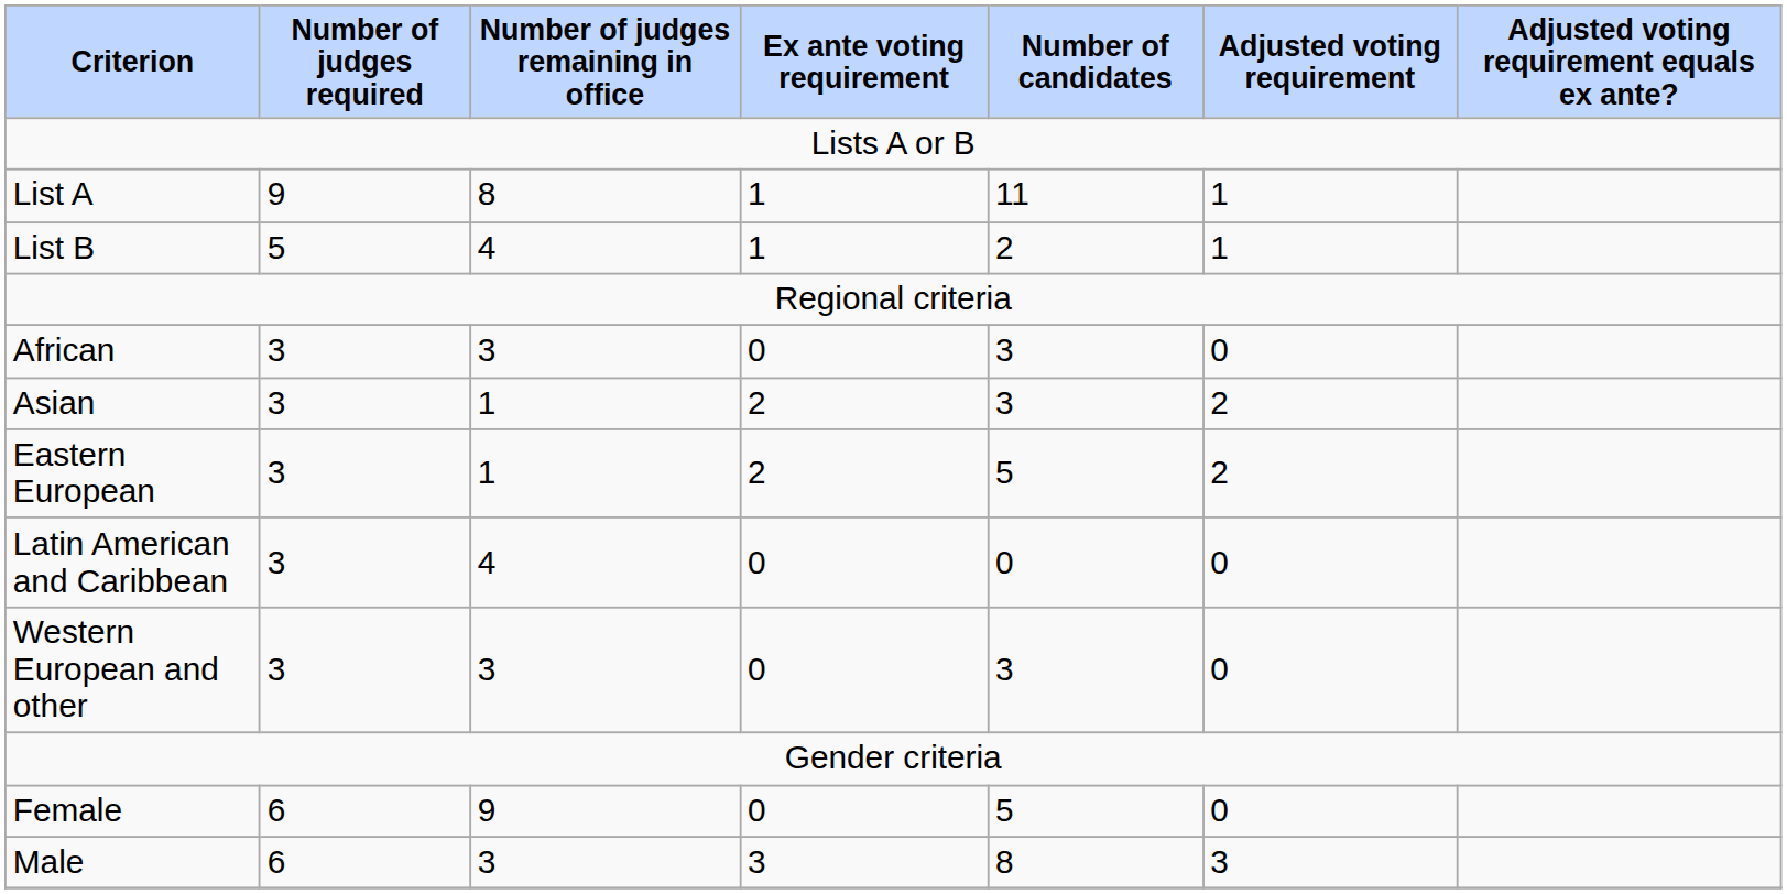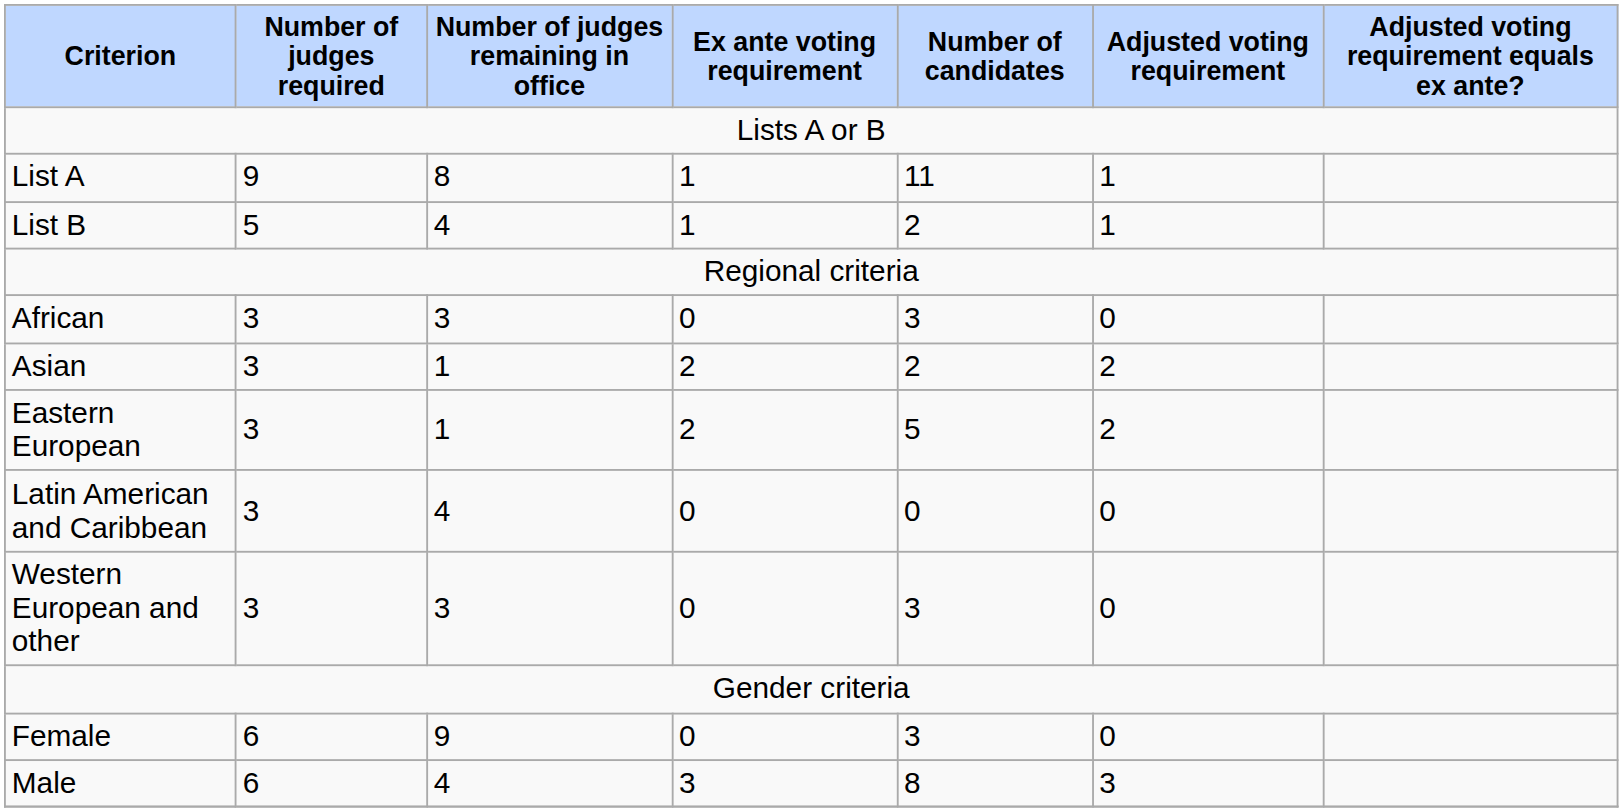Asian | Number of candidates: 3 -> 2
Female | Number of candidates: 5 -> 3
Male | Number of judges remaining in office: 3 -> 4
